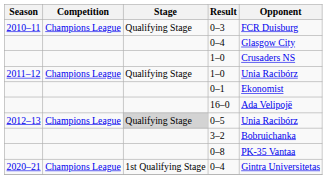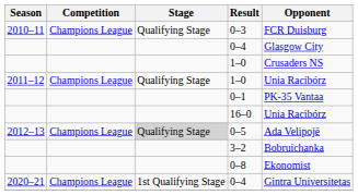0–1 | Opponent: Ekonomist -> PK-35 Vantaa
16–0 | Opponent: Ada Velipojë -> Unia Racibórz
0–5 | Opponent: Unia Racibórz -> Ada Velipojë
0–8 | Opponent: PK-35 Vantaa -> Ekonomist
